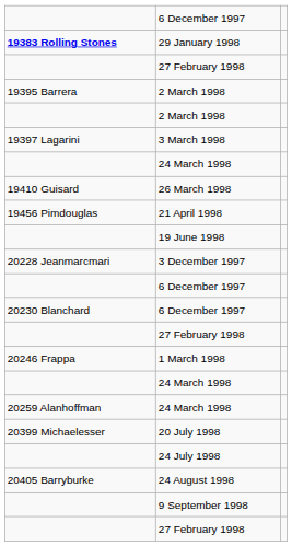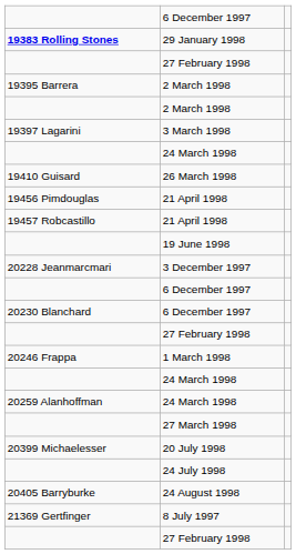+ row: 19457 Robcastillo | 21 April 1998
+ row: 27 March 1998
- row: 9 September 1998
+ row: 21369 Gertfinger | 8 July 1997
